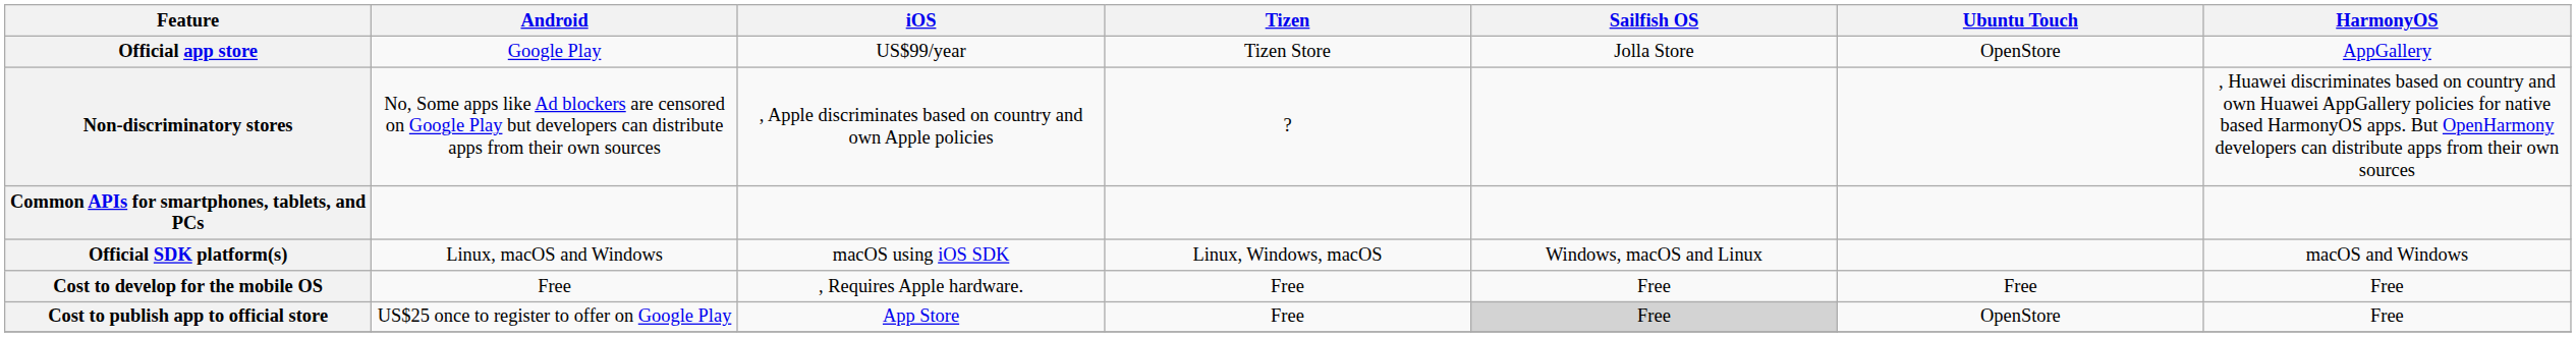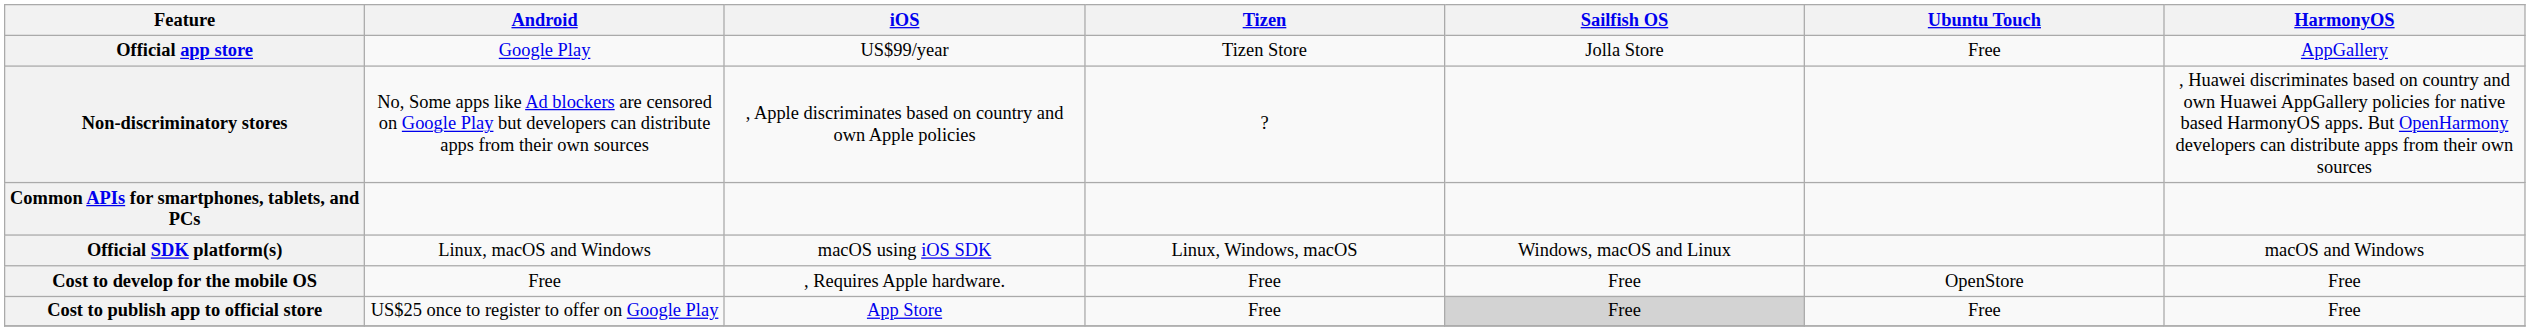Official app store | Ubuntu Touch: OpenStore -> Free
Cost to develop for the mobile OS | Ubuntu Touch: Free -> OpenStore
Cost to publish app to official store | Ubuntu Touch: OpenStore -> Free
